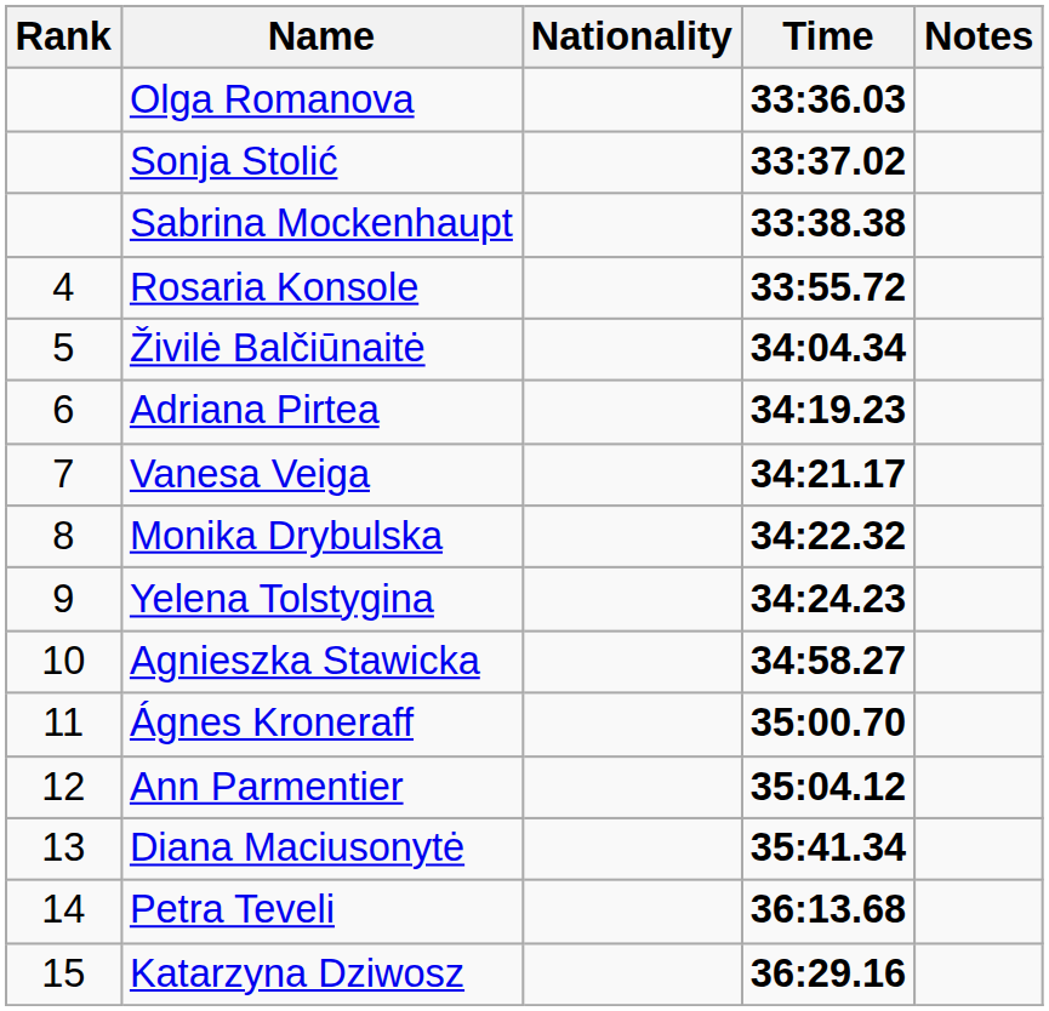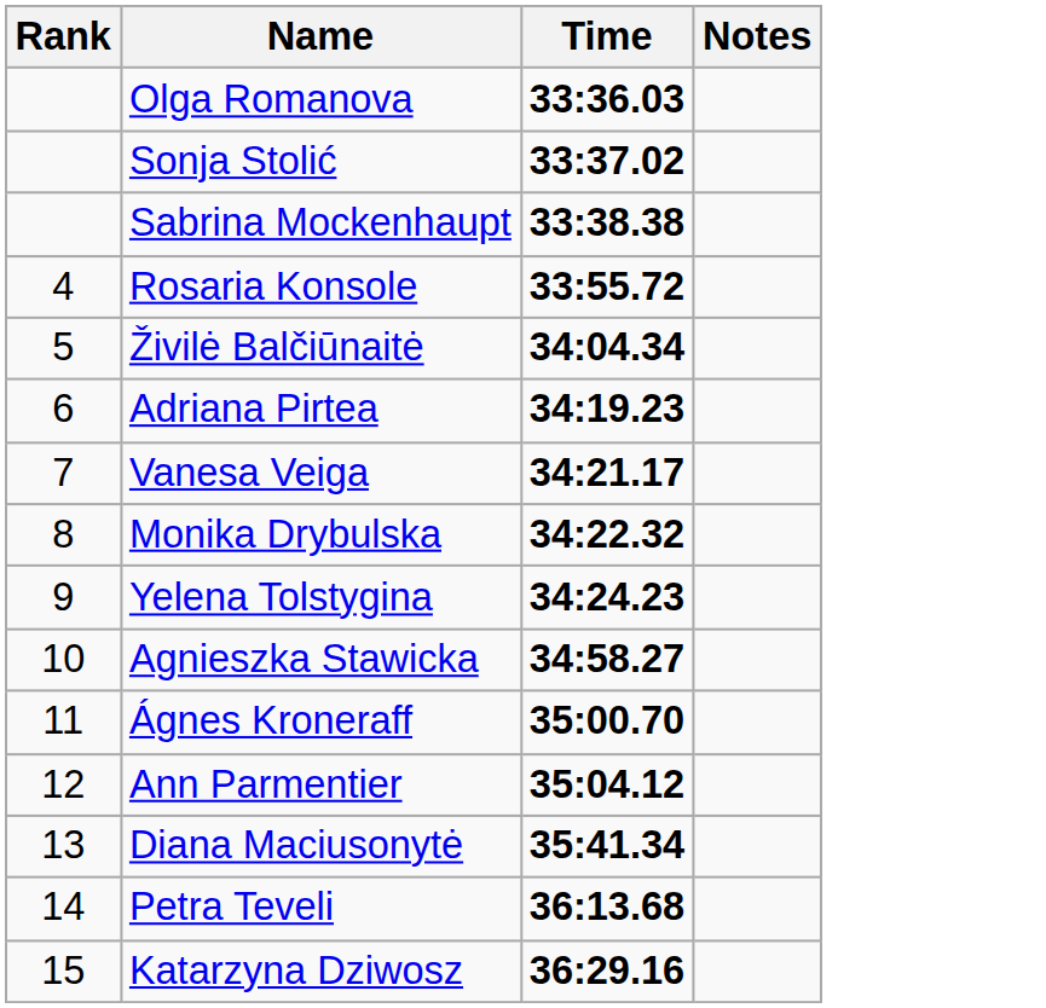- column: Nationality
